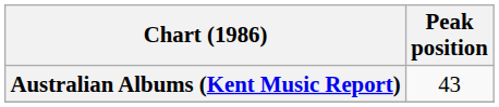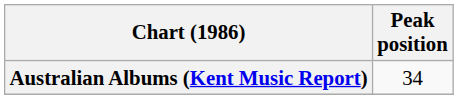Australian Albums (Kent Music Report) | Peak position: 43 -> 34
